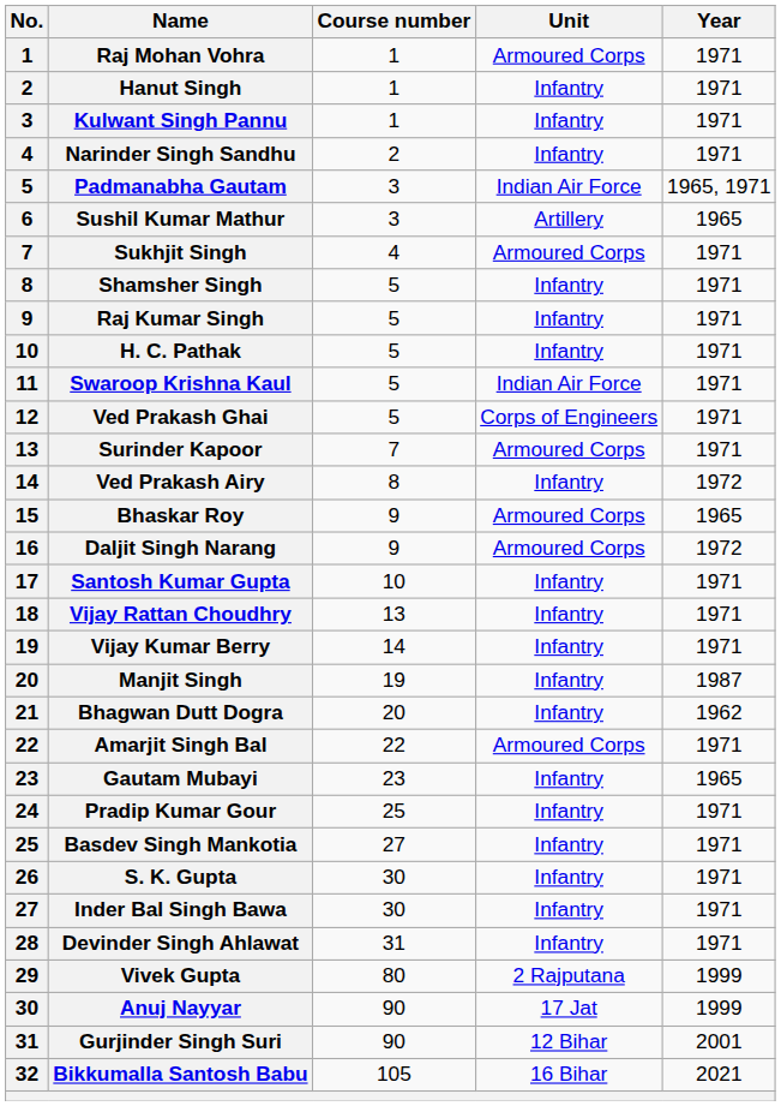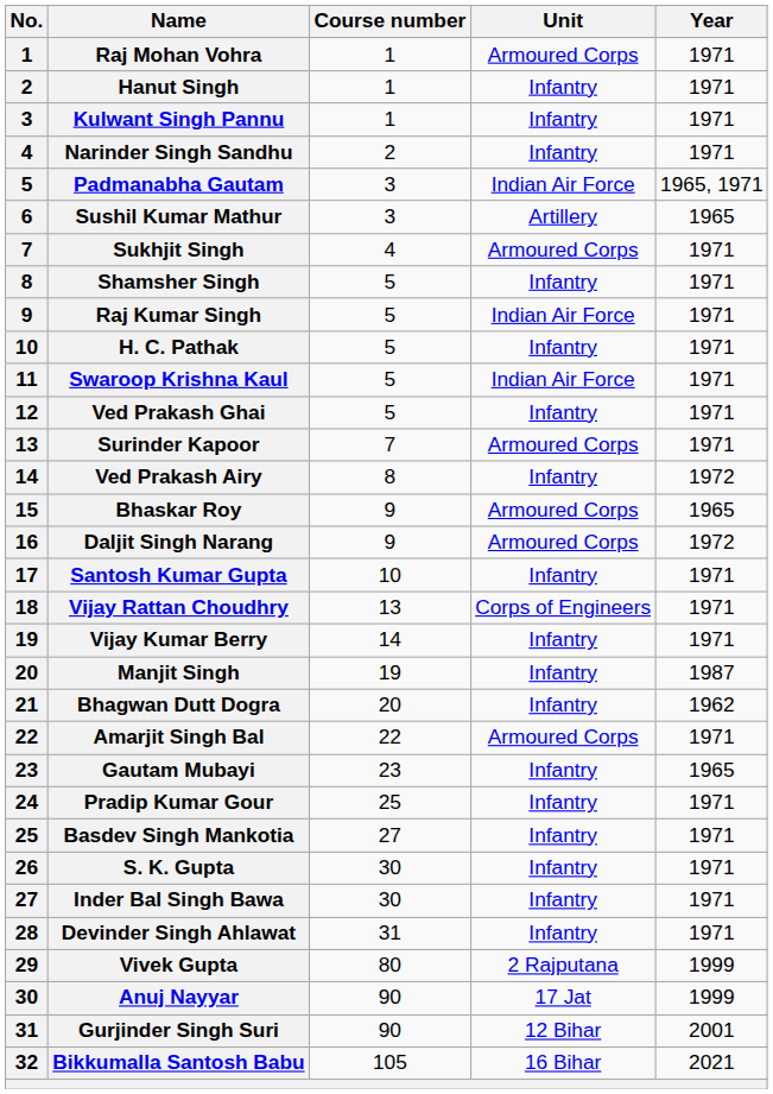Raj Kumar Singh | Unit: Infantry -> Indian Air Force
Ved Prakash Ghai | Unit: Corps of Engineers -> Infantry
Vijay Rattan Choudhry | Unit: Infantry -> Corps of Engineers
